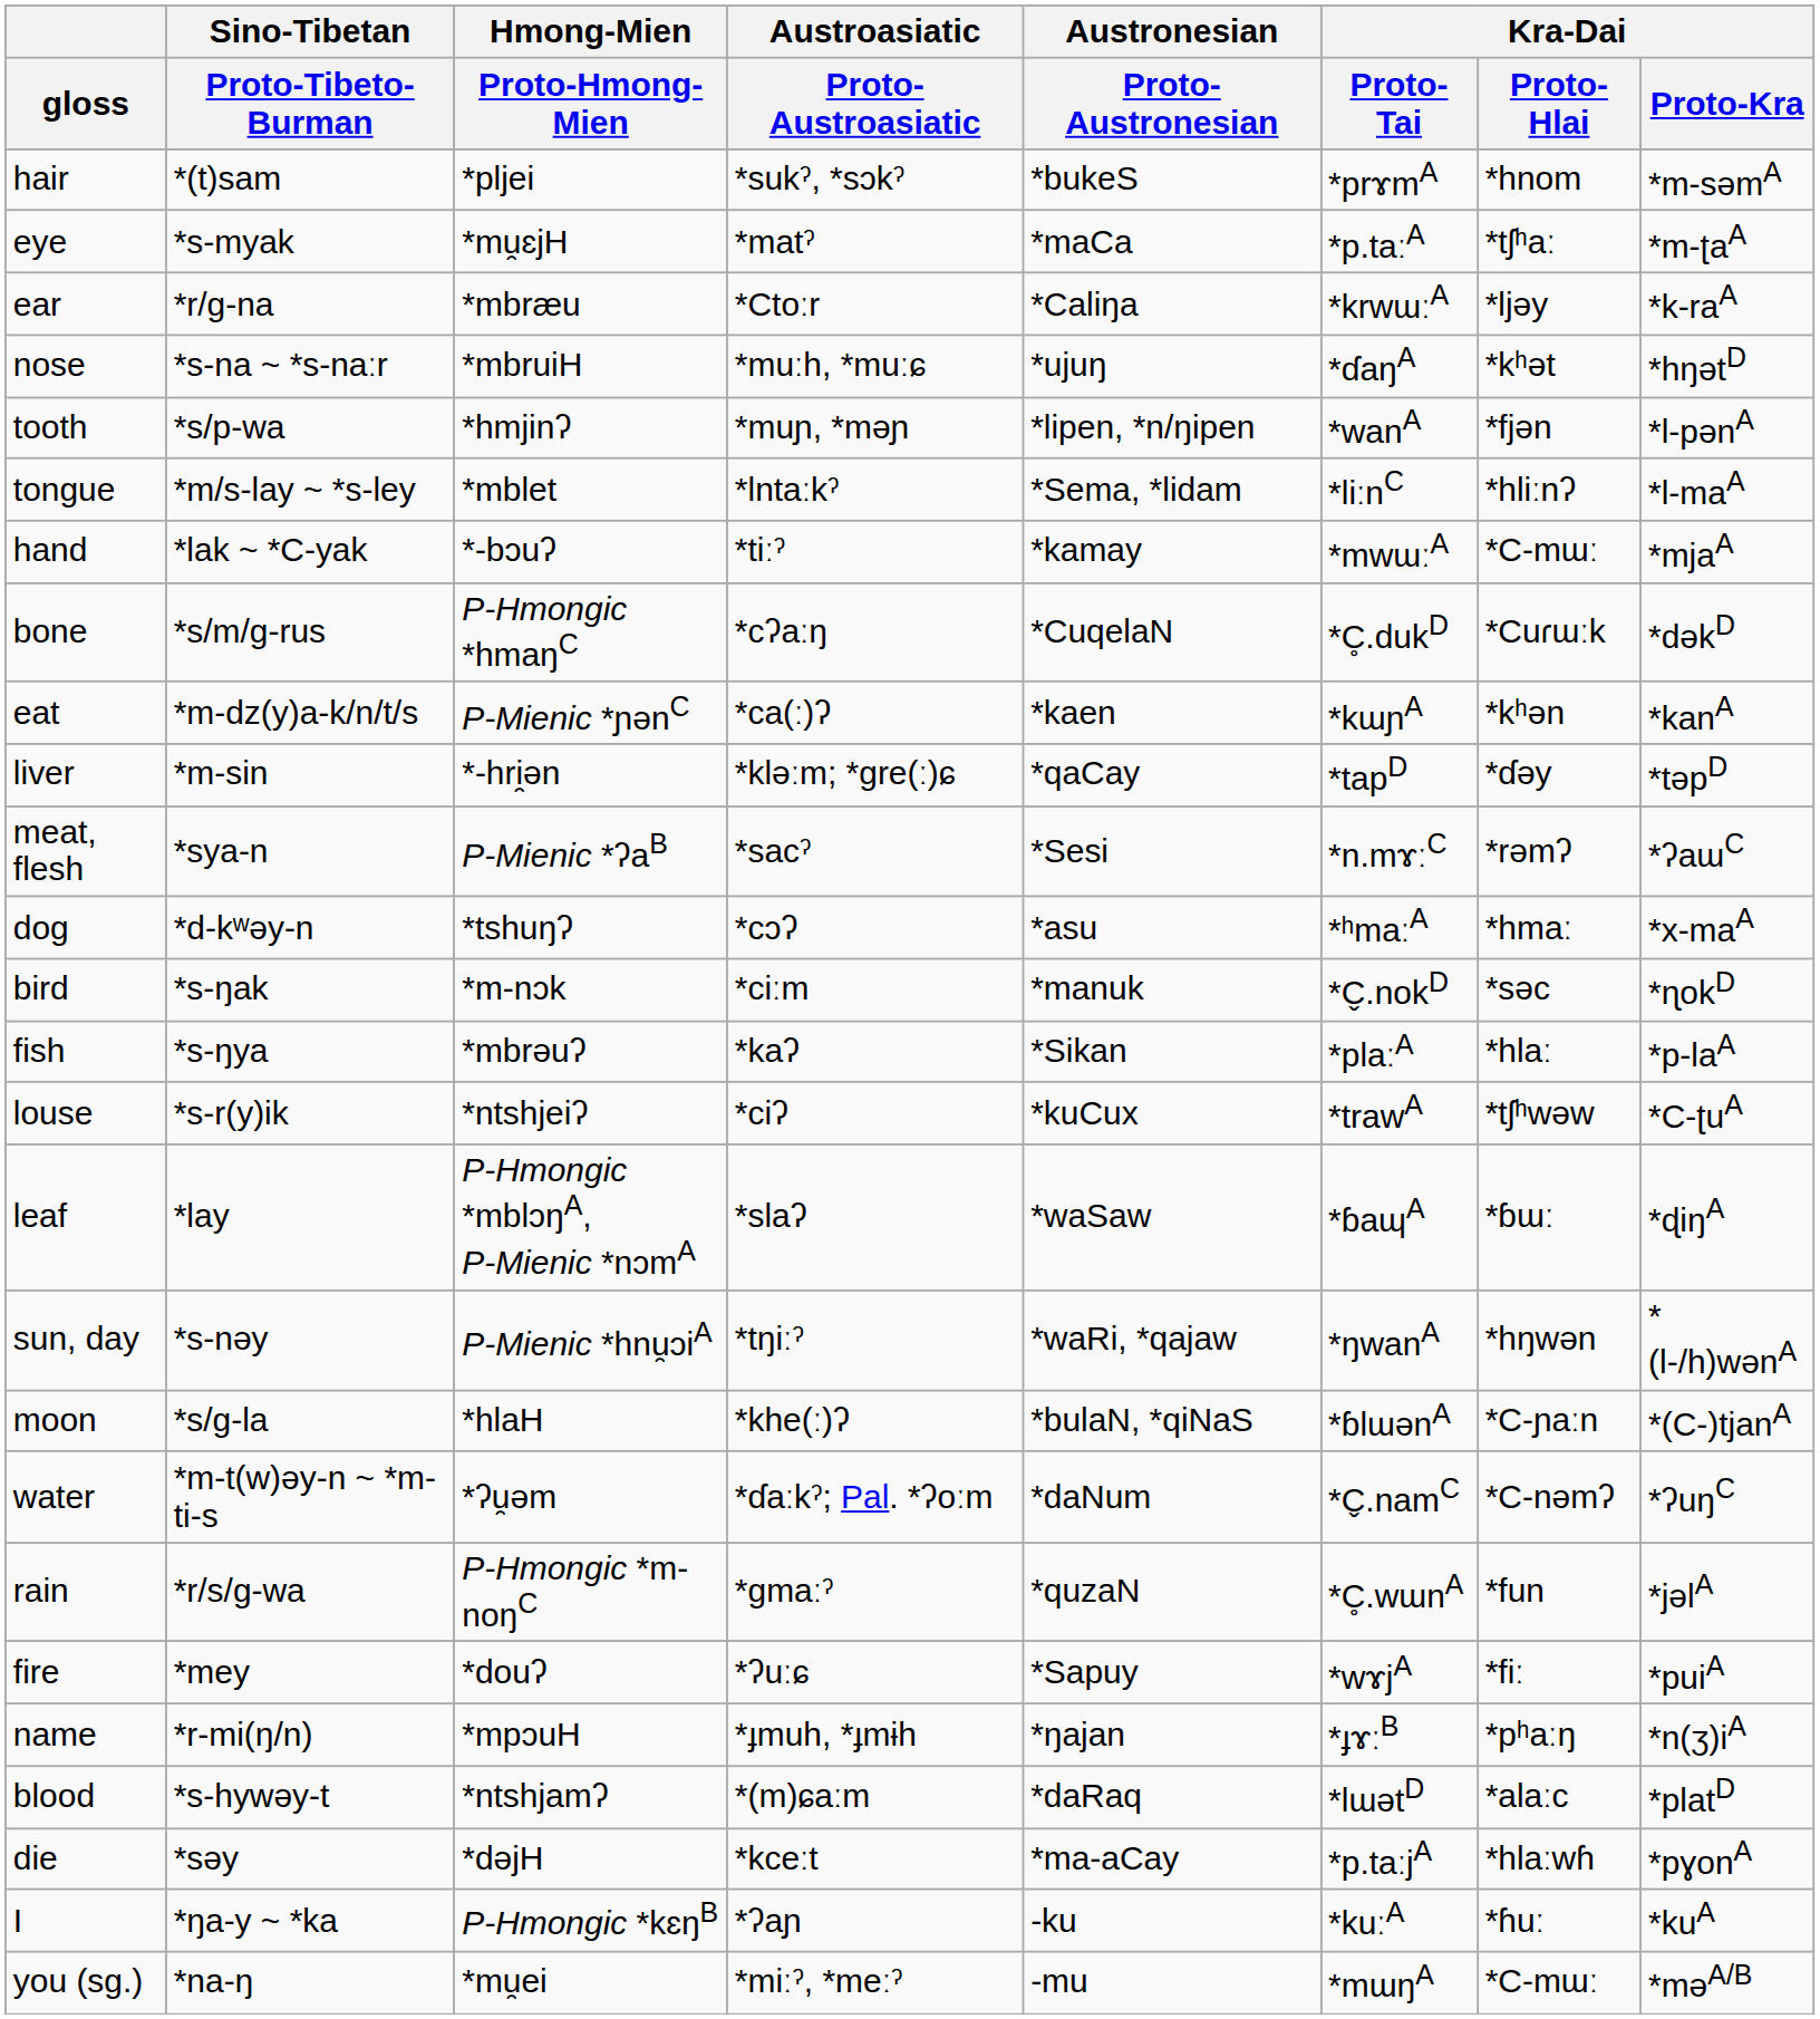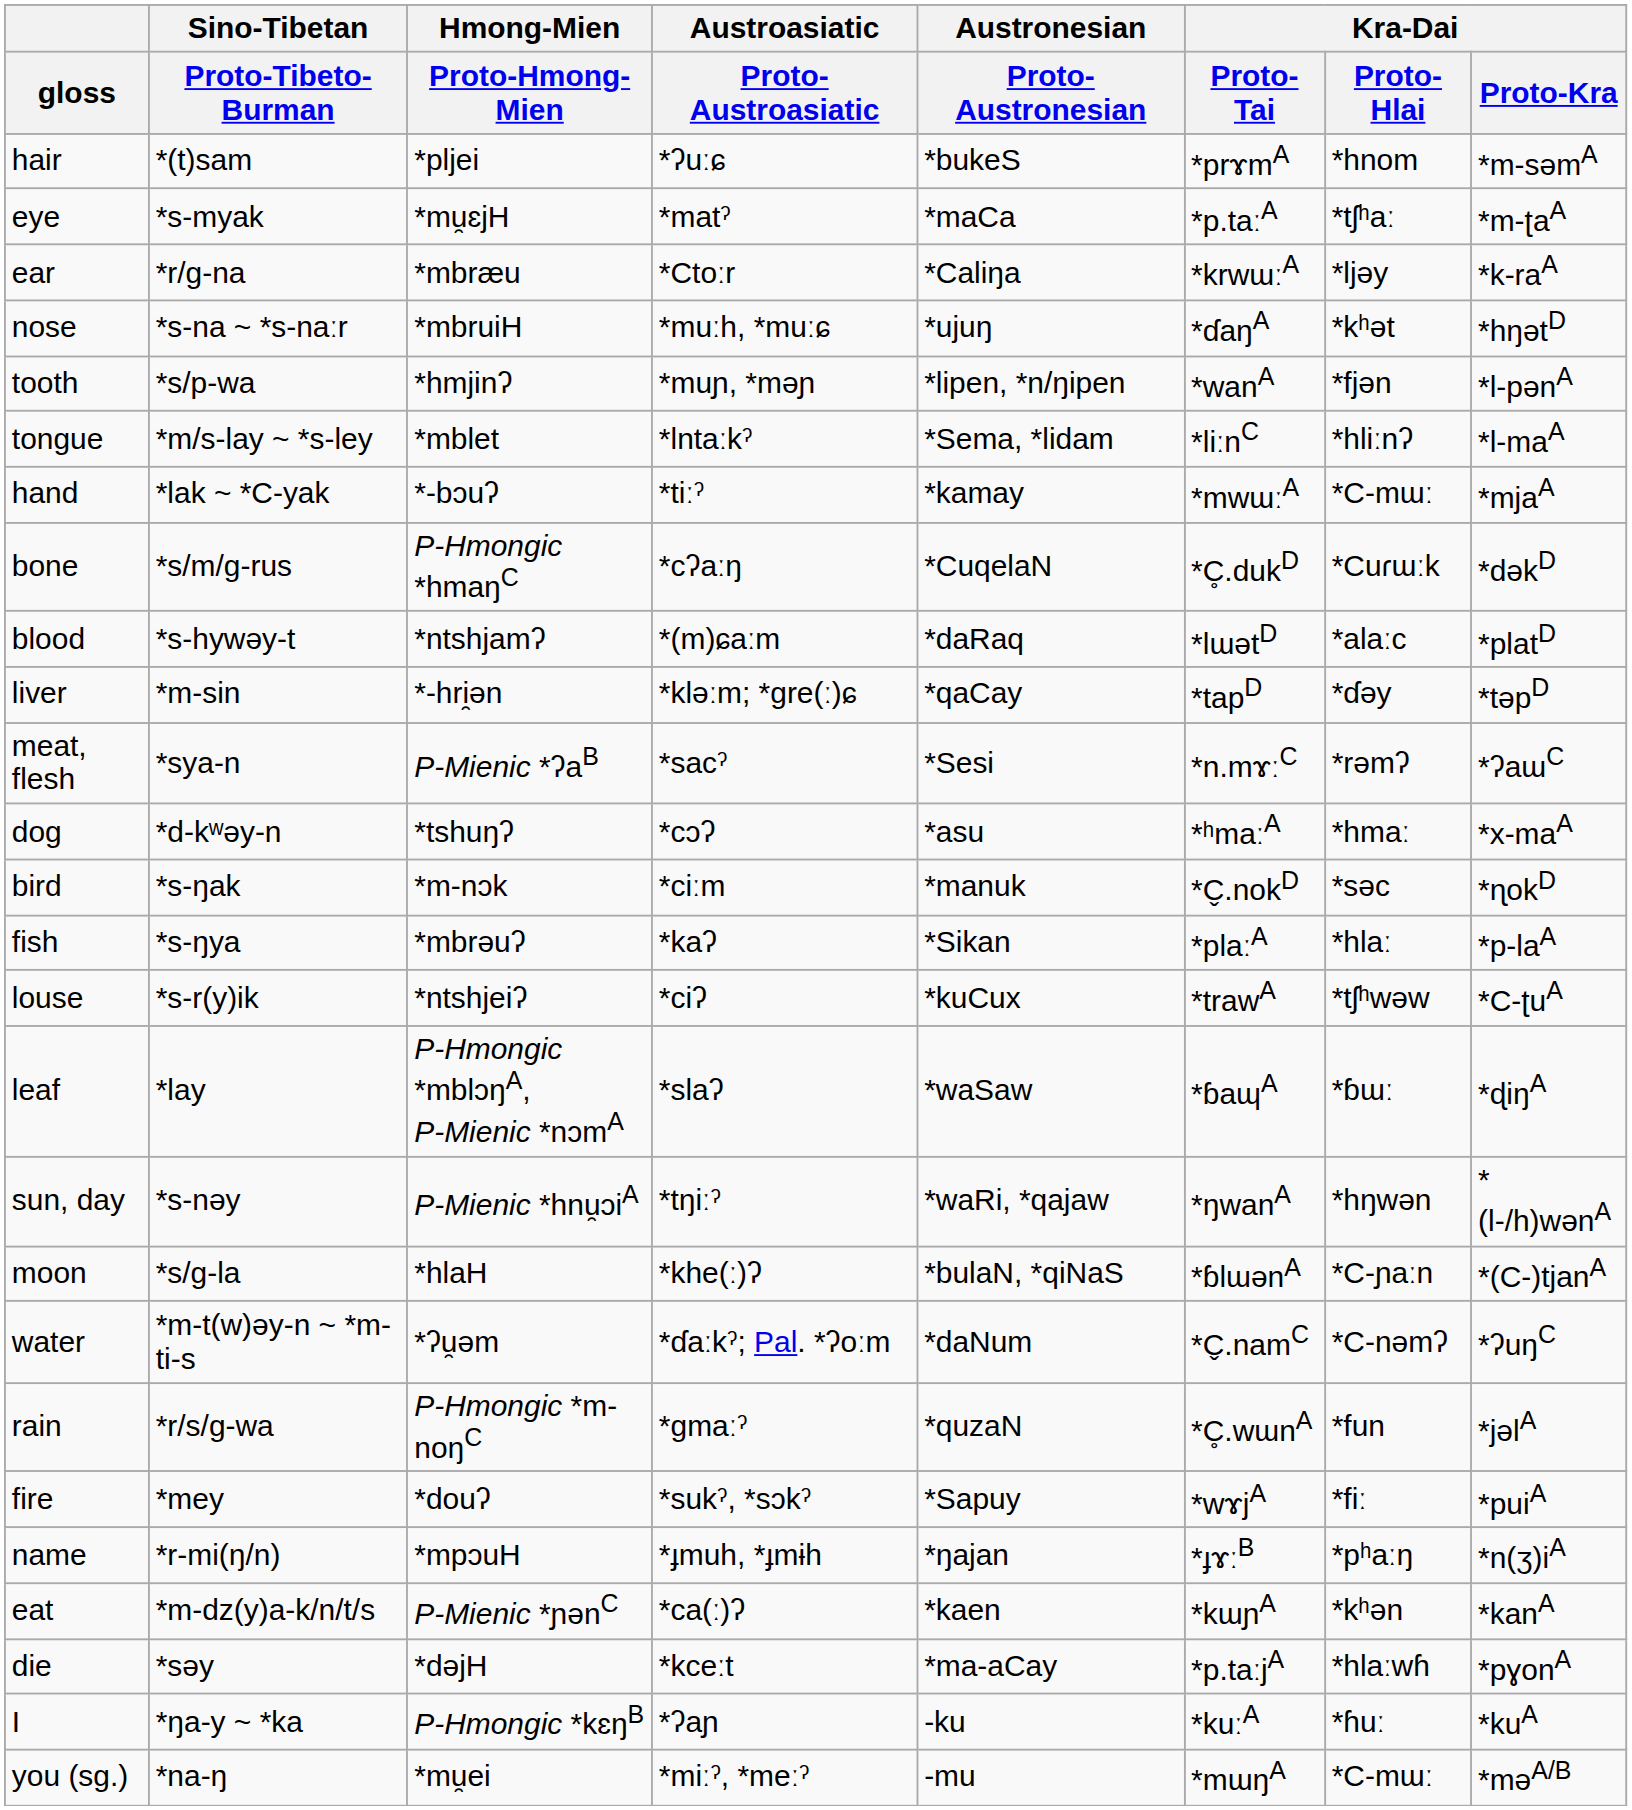hair | Austroasiatic / Proto-Austroasiatic: *sukˀ, *sɔkˀ -> *ʔuːɕ
rows swapped: blood <-> eat
fire | Austroasiatic / Proto-Austroasiatic: *ʔuːɕ -> *sukˀ, *sɔkˀ
